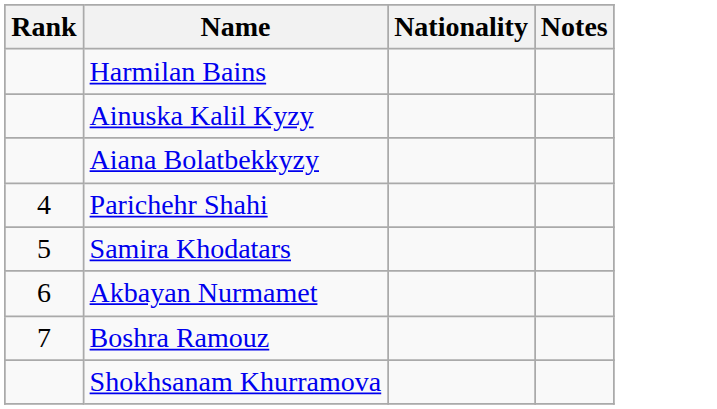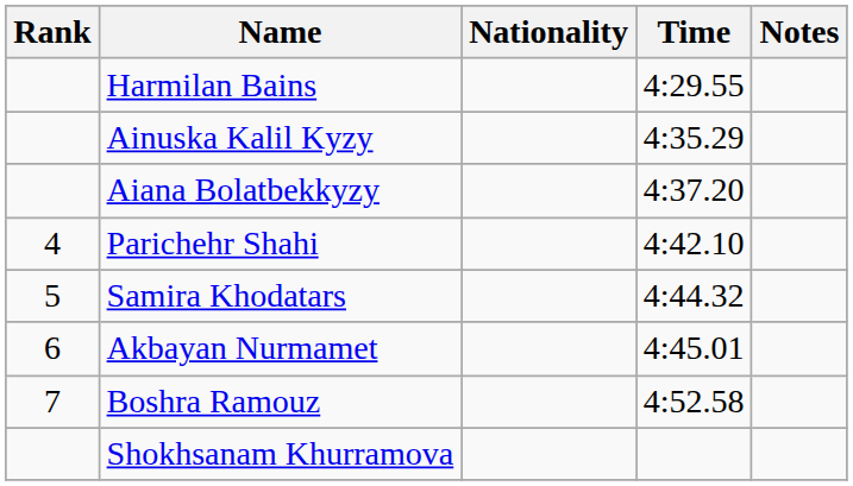+ column: Time | 4:29.55 | 4:35.29 | 4:37.20 | 4:42.10 | 4:44.32 | 4:45.01 | 4:52.58
